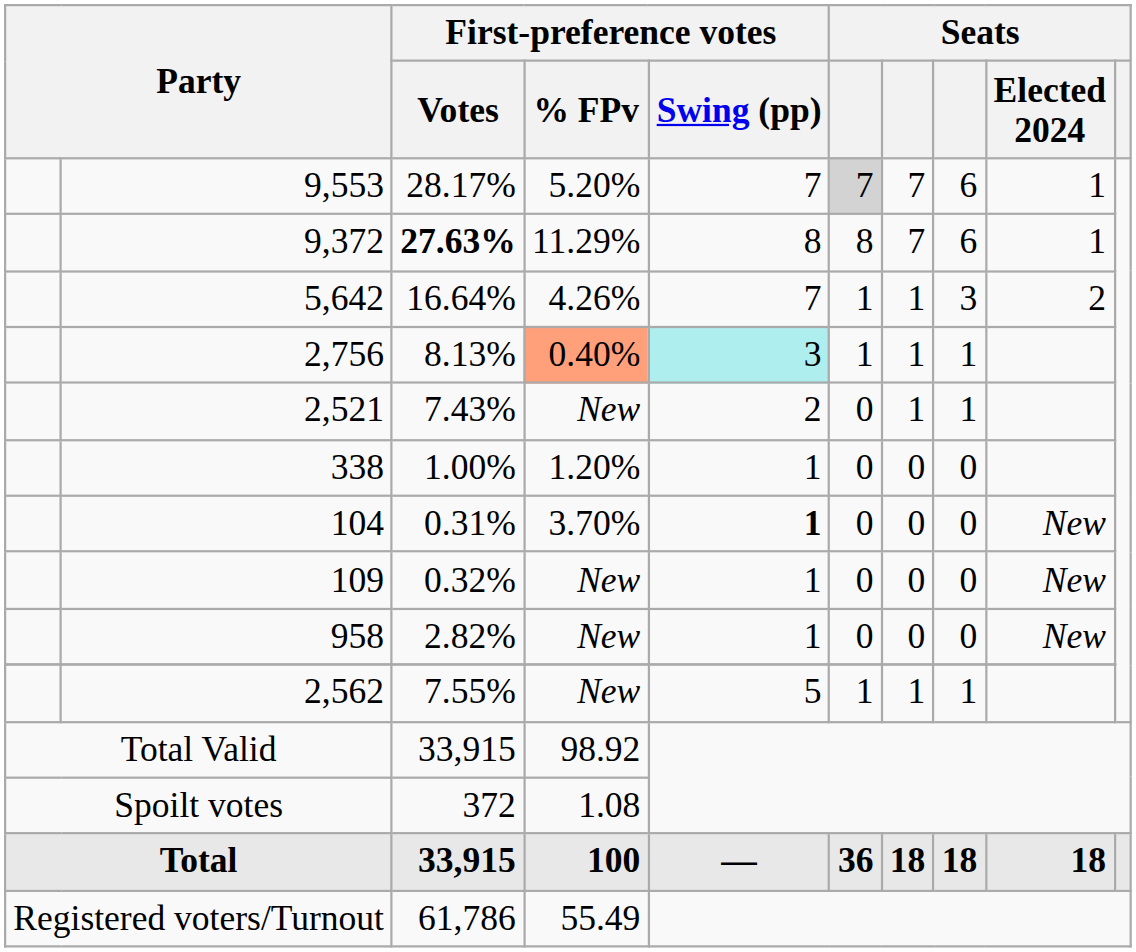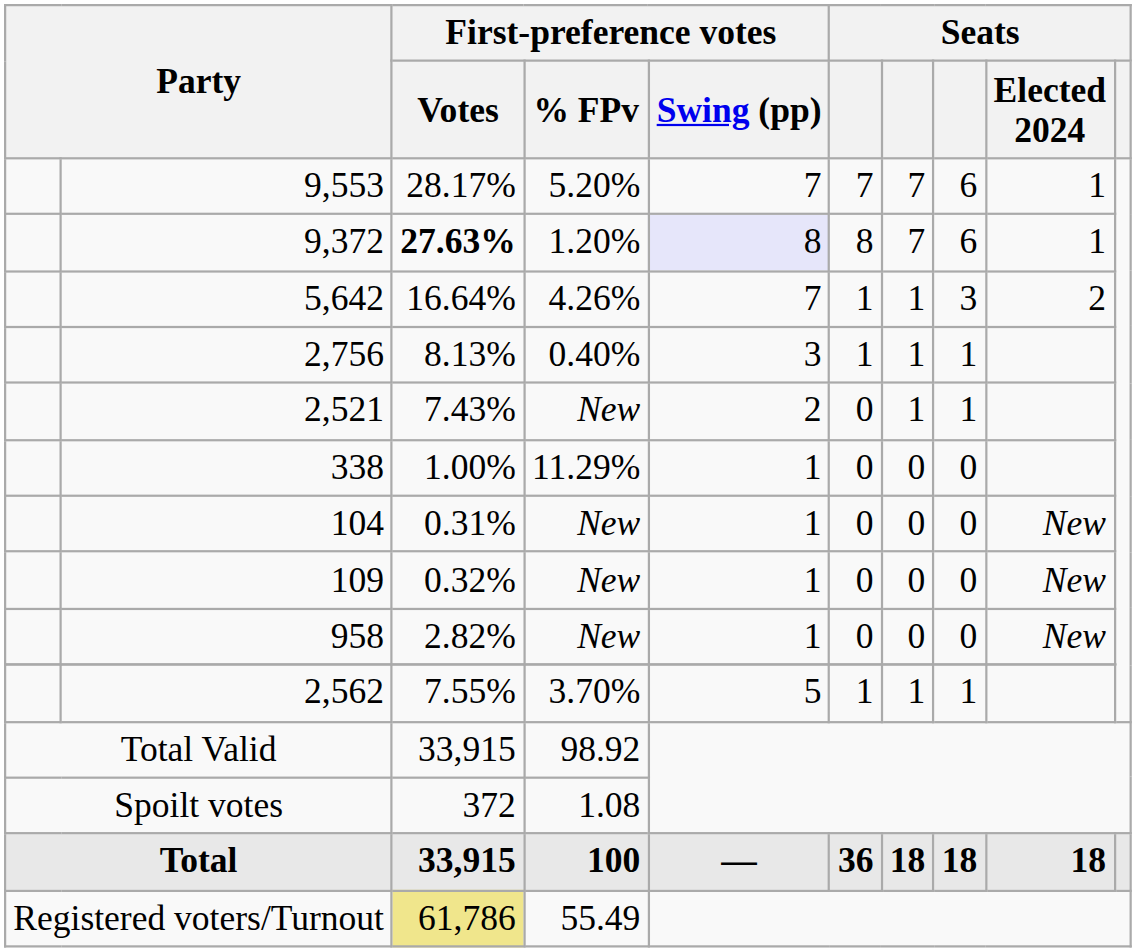9,553 | column 6: lightgrey background -> no background
9,372 | First-preference votes / % FPv: 11.29% -> 1.20%
9,372 | First-preference votes / Swing (pp): no background -> lavender background
2,756 | First-preference votes / % FPv: lightsalmon background -> no background
2,756 | First-preference votes / Swing (pp): paleturquoise background -> no background
338 | First-preference votes / % FPv: 1.20% -> 11.29%
104 | First-preference votes / % FPv: 3.70% -> New
104 | First-preference votes / Swing (pp): bold -> normal
2,562 | First-preference votes / % FPv: New -> 3.70%
Registered voters/Turnout | First-preference votes / Votes: no background -> khaki background
